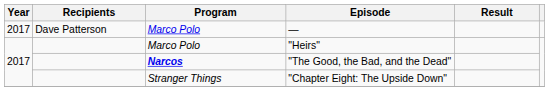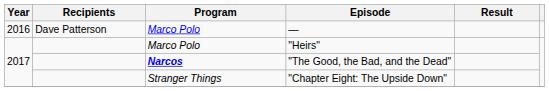— | Year: 2017 -> 2016
